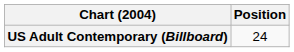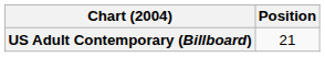US Adult Contemporary (Billboard) | Position: 24 -> 21
